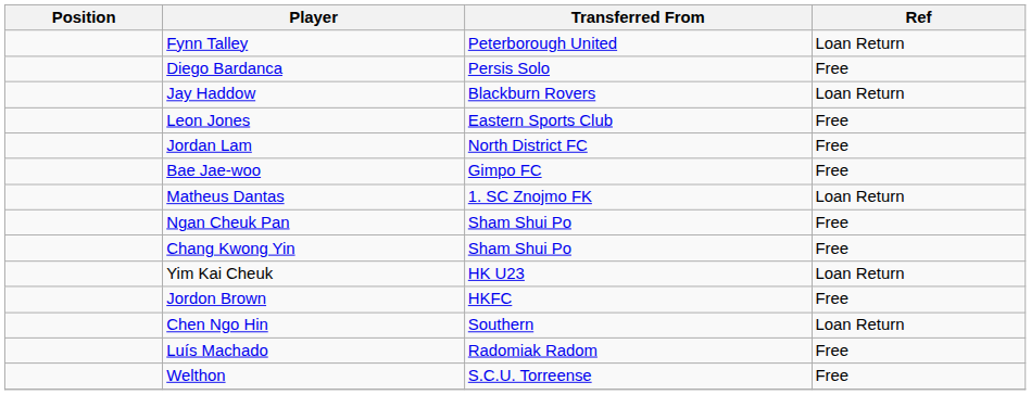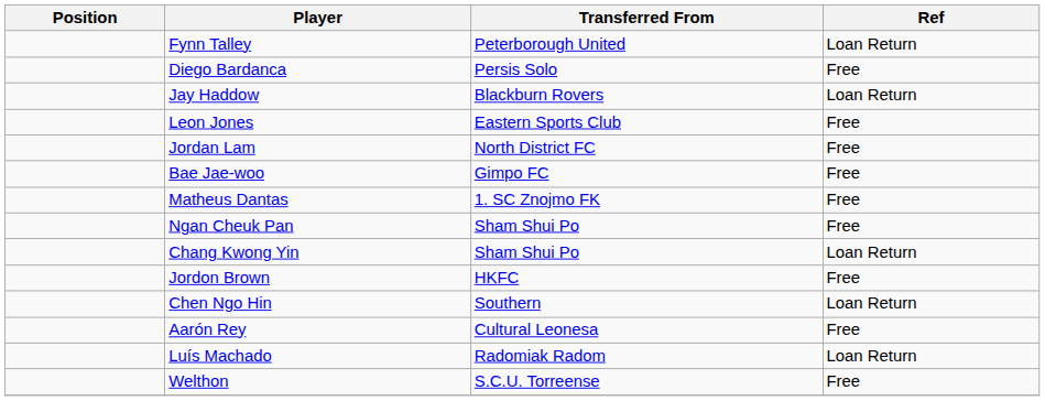Matheus Dantas | Ref: Loan Return -> Free
Chang Kwong Yin | Ref: Free -> Loan Return
- row: Yim Kai Cheuk | HK U23 | Loan Return
+ row: Aarón Rey | Cultural Leonesa | Free
Luís Machado | Ref: Free -> Loan Return
